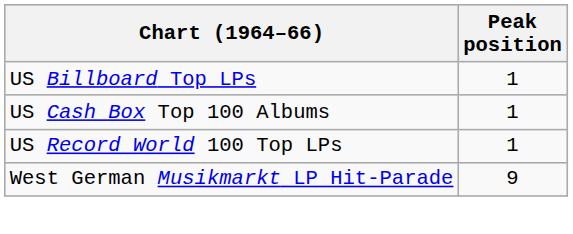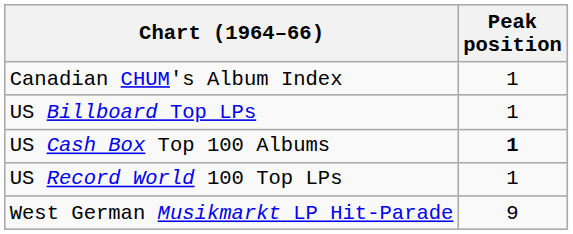+ row: Canadian CHUM's Album Index | 1
US Cash Box Top 100 Albums | Peak position: normal -> bold
